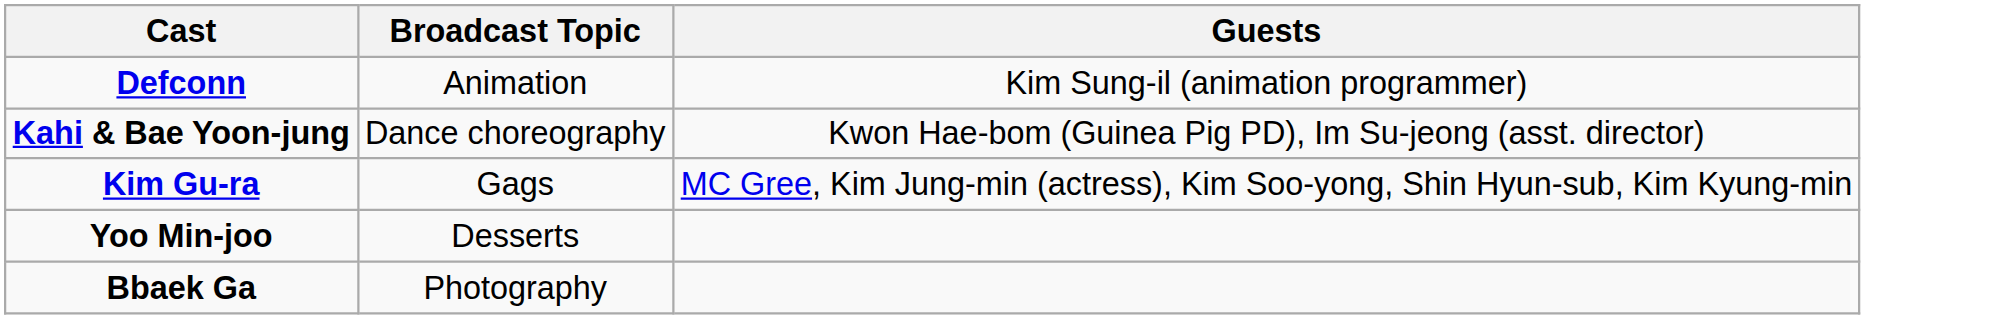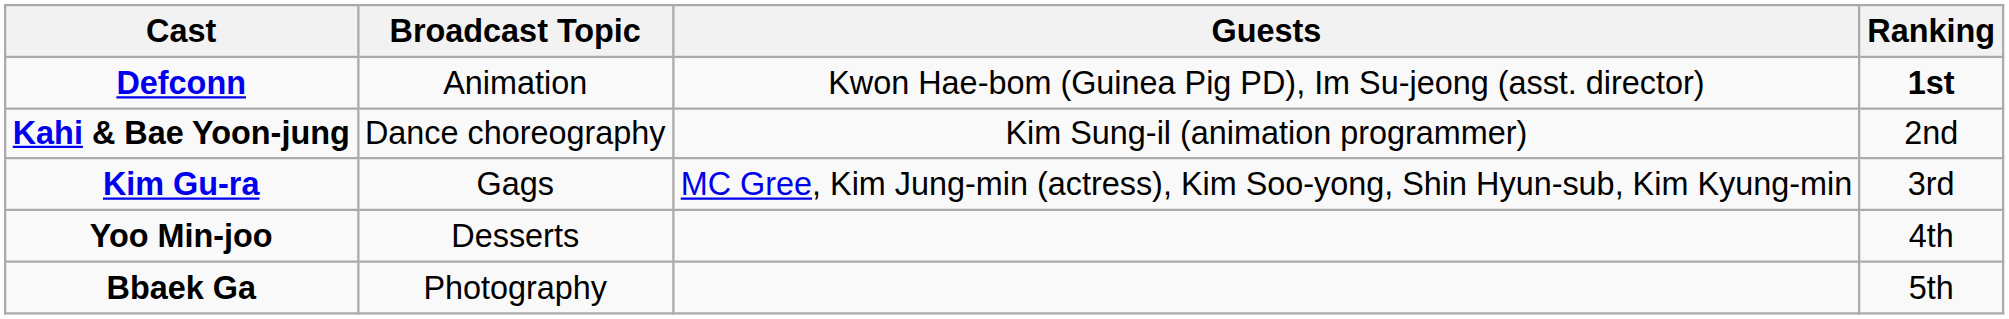+ column: Ranking | 1st | 2nd | 3rd | 4th | 5th
Defconn | Guests: Kim Sung-il (animation programmer) -> Kwon Hae-bom (Guinea Pig PD), Im Su-jeong (asst. director)
Kahi & Bae Yoon-jung | Guests: Kwon Hae-bom (Guinea Pig PD), Im Su-jeong (asst. director) -> Kim Sung-il (animation programmer)
